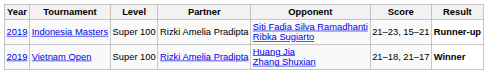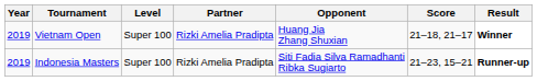rows swapped: Vietnam Open <-> Indonesia Masters
